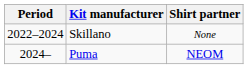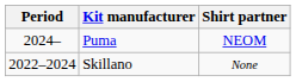rows swapped: Skillano <-> Puma
